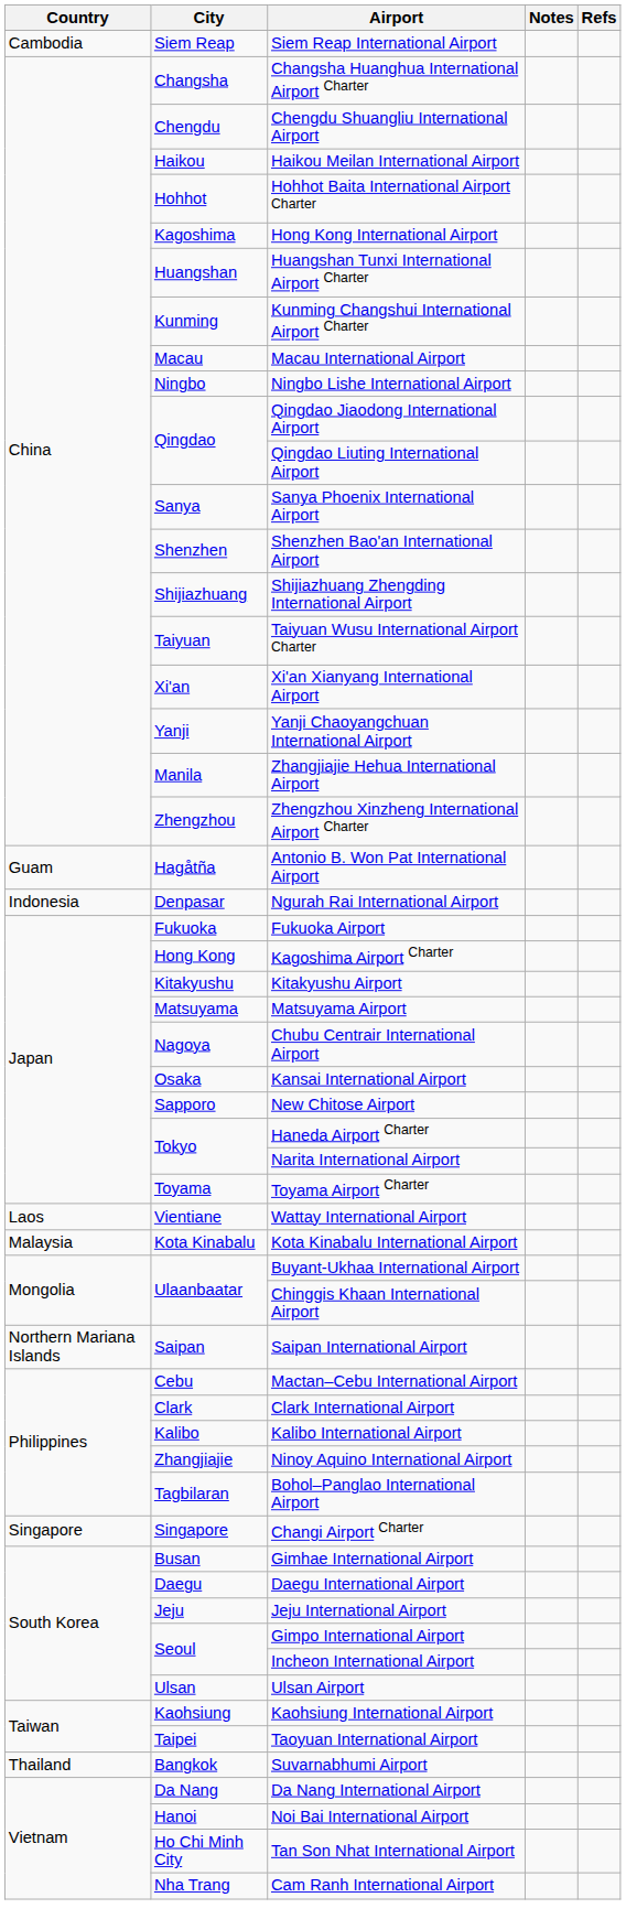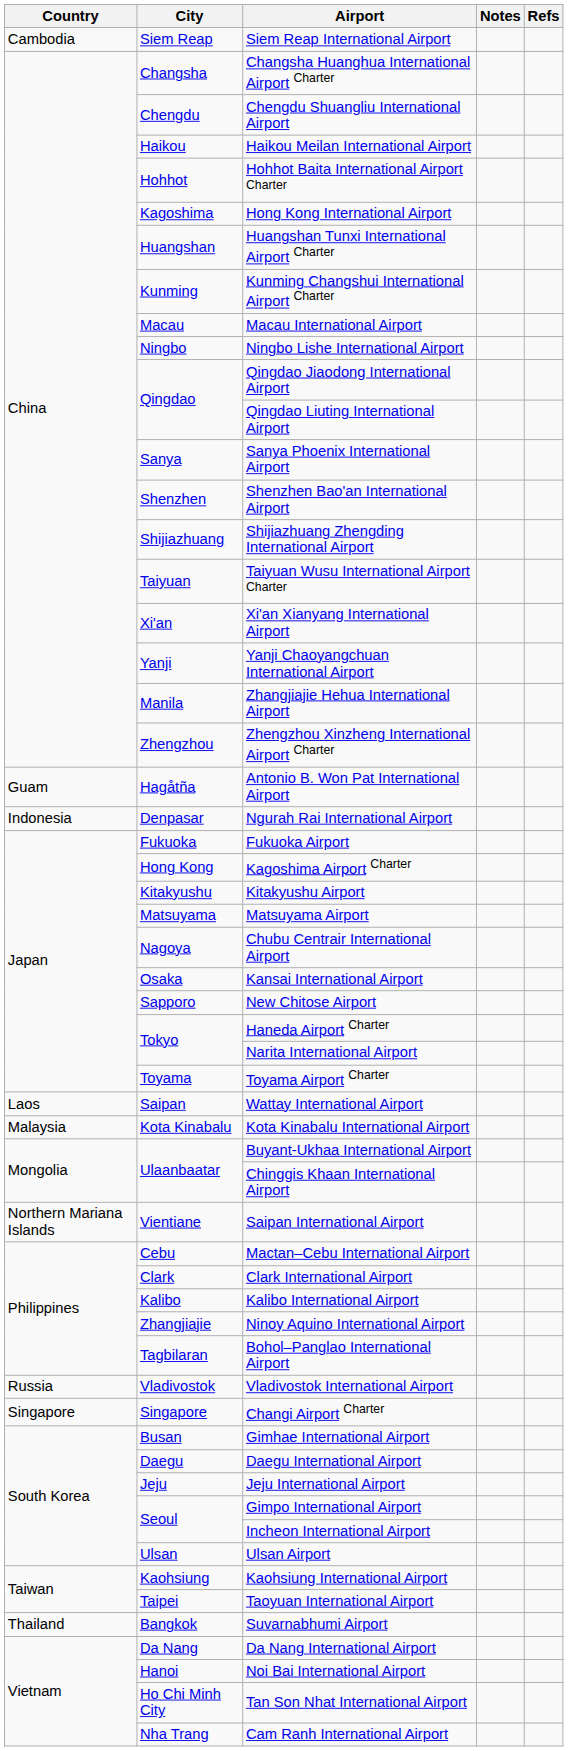Wattay International Airport | City: Vientiane -> Saipan
Saipan International Airport | City: Saipan -> Vientiane
+ row: Russia | Vladivostok | Vladivostok International Airport
